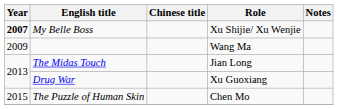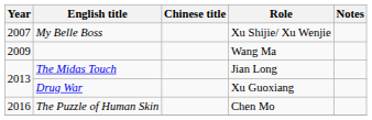My Belle Boss | Year: bold -> normal
The Puzzle of Human Skin | Year: 2015 -> 2016
